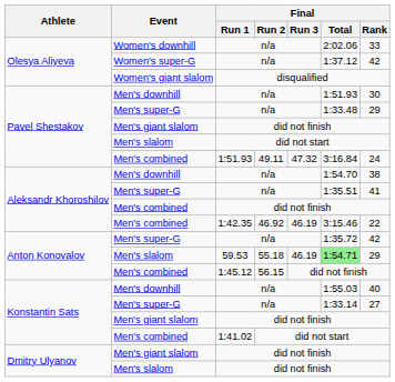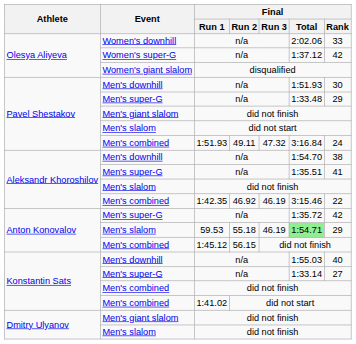Aleksandr Khoroshilov / did not finish | Event: Men's combined -> Men's slalom
Konstantin Sats / did not finish | Event: Men's giant slalom -> Men's combined
